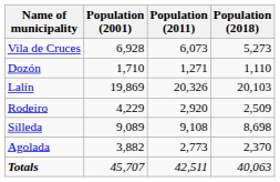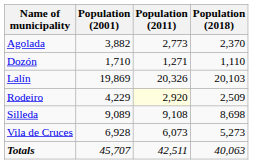rows swapped: Agolada <-> Vila de Cruces
Rodeiro | Population (2011): no background -> lightyellow background
